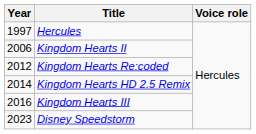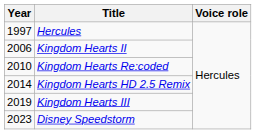Kingdom Hearts Re:coded | Year: 2012 -> 2010
Kingdom Hearts III | Year: 2016 -> 2019
